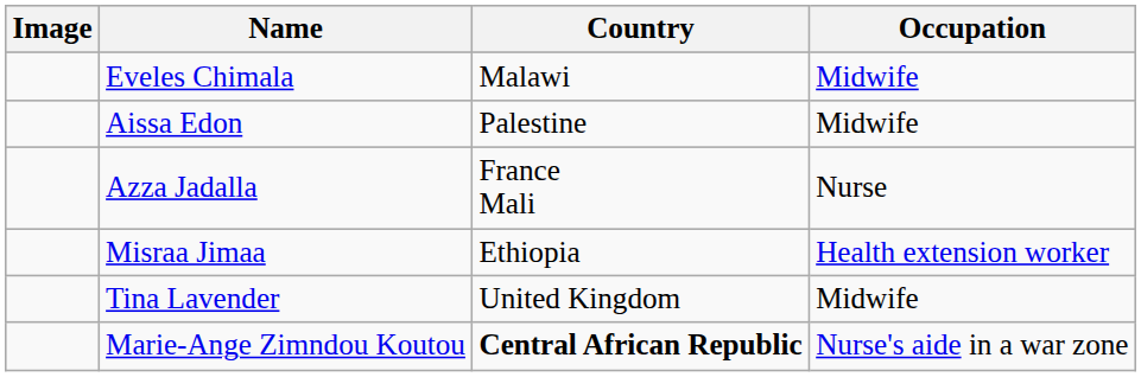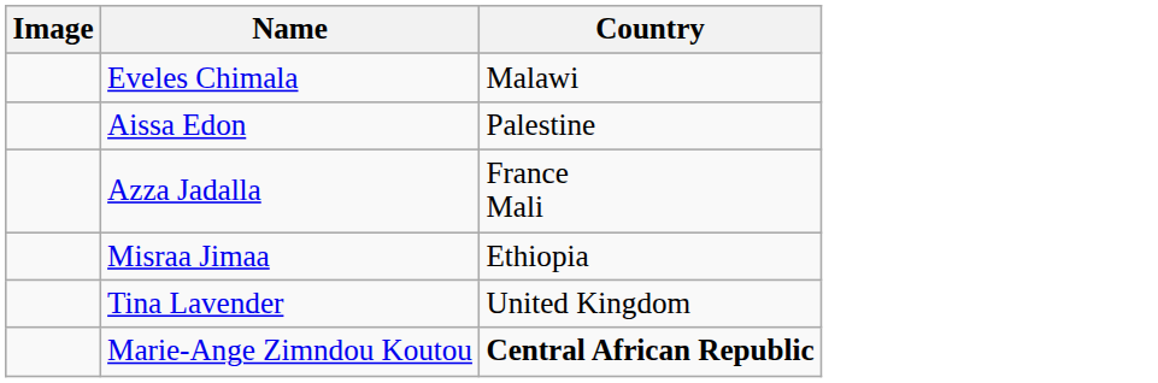- column: Occupation | Midwife | Midwife | Nurse | Health extension worker | Midwife | Nurse's aide in a war zone
